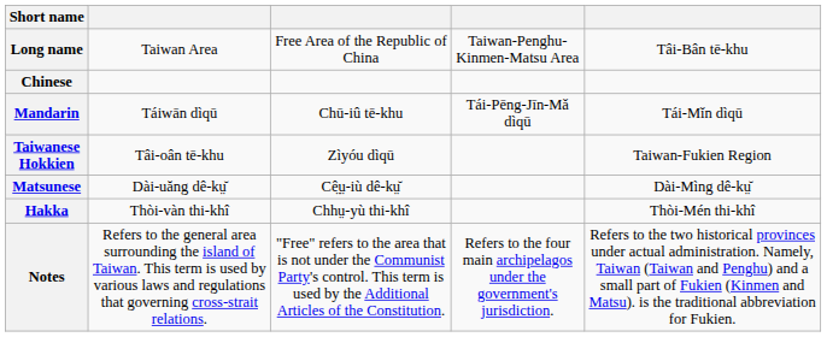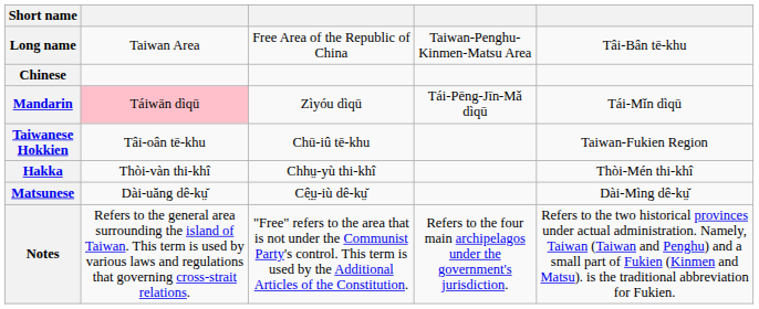Mandarin | column 2: no background -> pink background
Mandarin | column 3: Chū-iû tē-khu -> Zìyóu dìqū
Taiwanese Hokkien | column 3: Zìyóu dìqū -> Chū-iû tē-khu
rows swapped: Hakka <-> Matsunese
